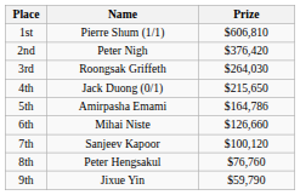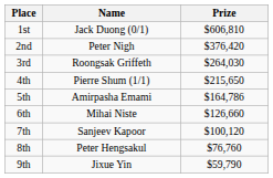1st | Name: Pierre Shum (1/1) -> Jack Duong (0/1)
4th | Name: Jack Duong (0/1) -> Pierre Shum (1/1)
